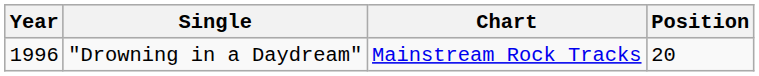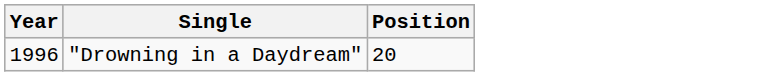- column: Chart | Mainstream Rock Tracks
